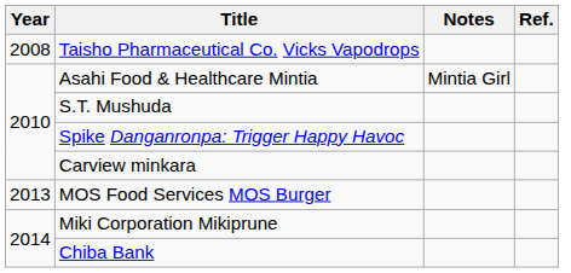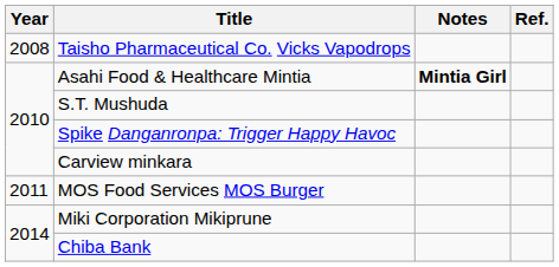Asahi Food & Healthcare Mintia | Notes: normal -> bold
MOS Food Services MOS Burger | Year: 2013 -> 2011
